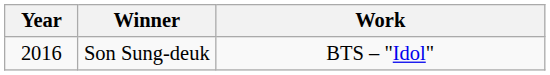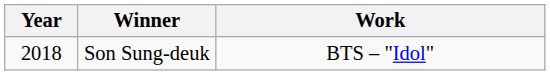Son Sung-deuk | Year: 2016 -> 2018
